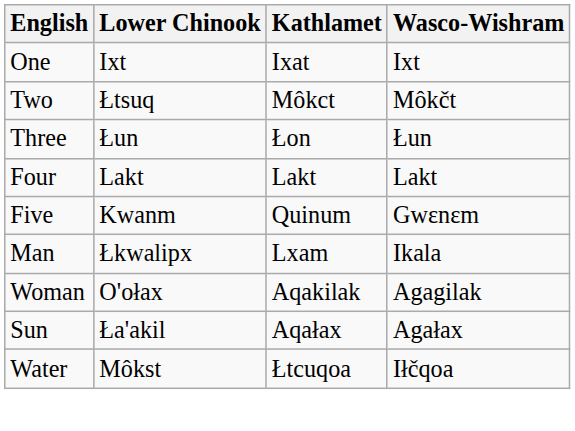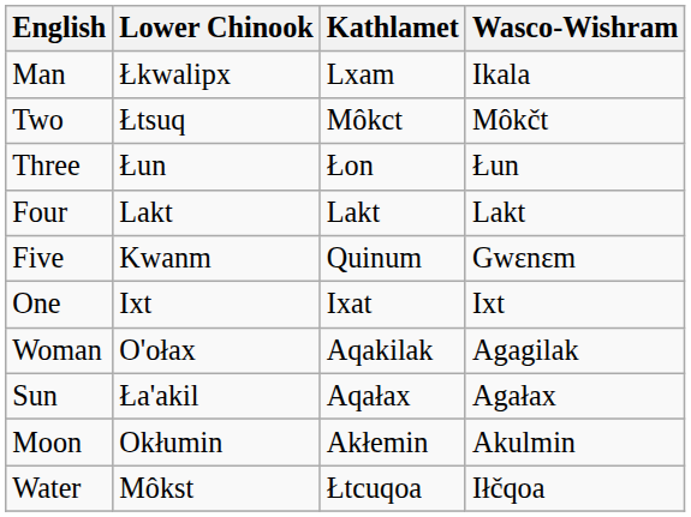rows swapped: One <-> Man
+ row: Moon | Okłumin | Akłemin | Akulmin
